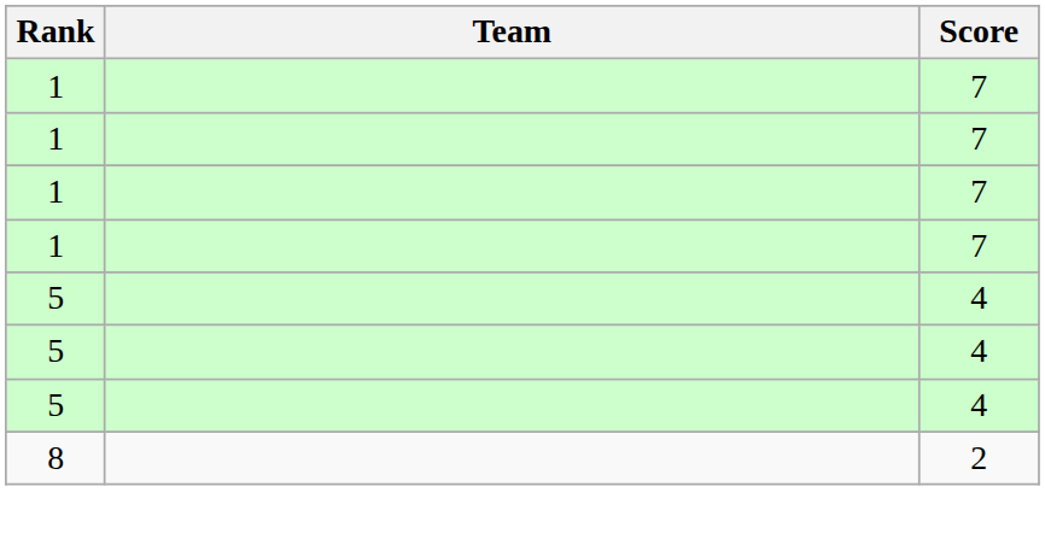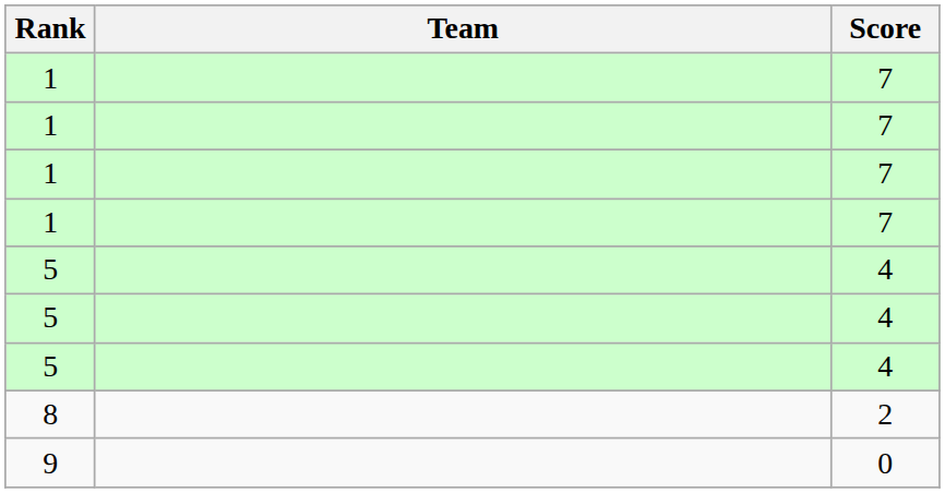+ row: 9 | 0
